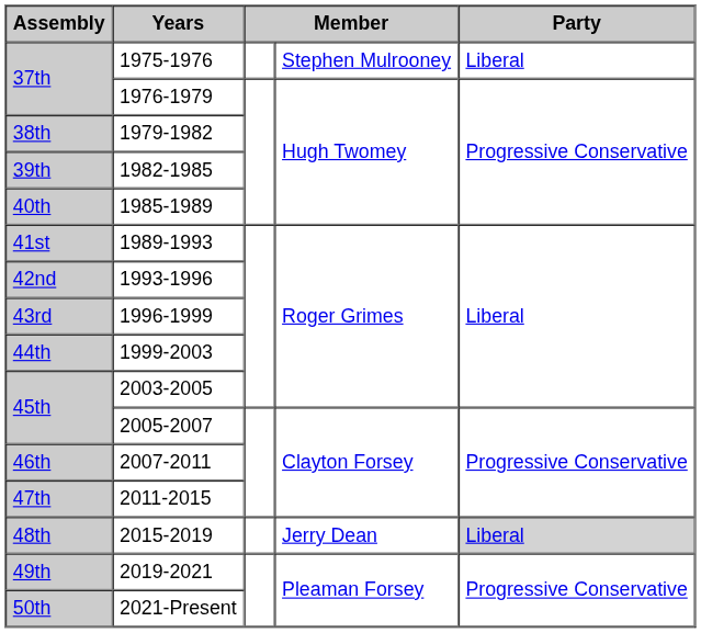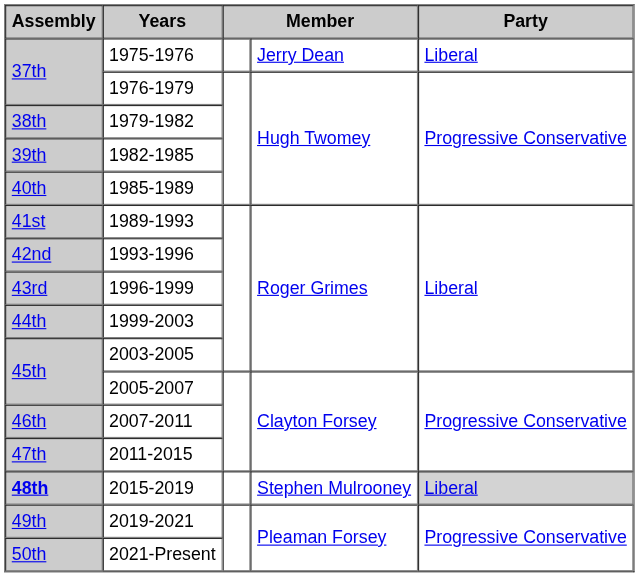1975-1976 | column 4: Stephen Mulrooney -> Jerry Dean
2015-2019 | Assembly: normal -> bold
2015-2019 | column 4: Jerry Dean -> Stephen Mulrooney
